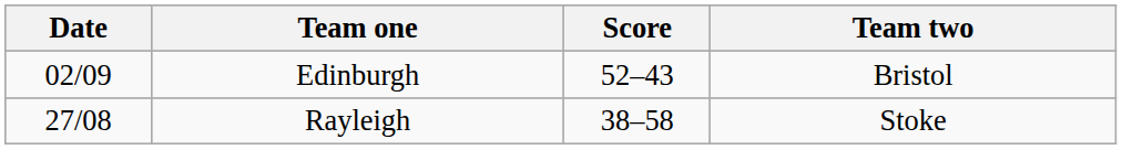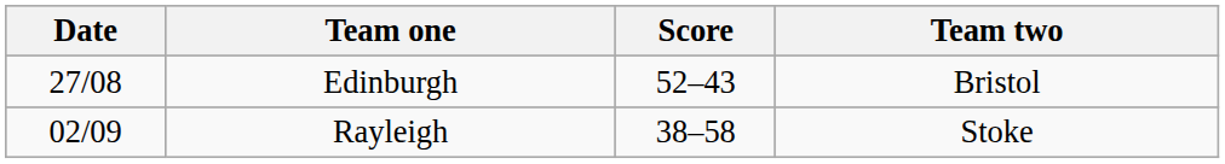Edinburgh | Date: 02/09 -> 27/08
Rayleigh | Date: 27/08 -> 02/09
